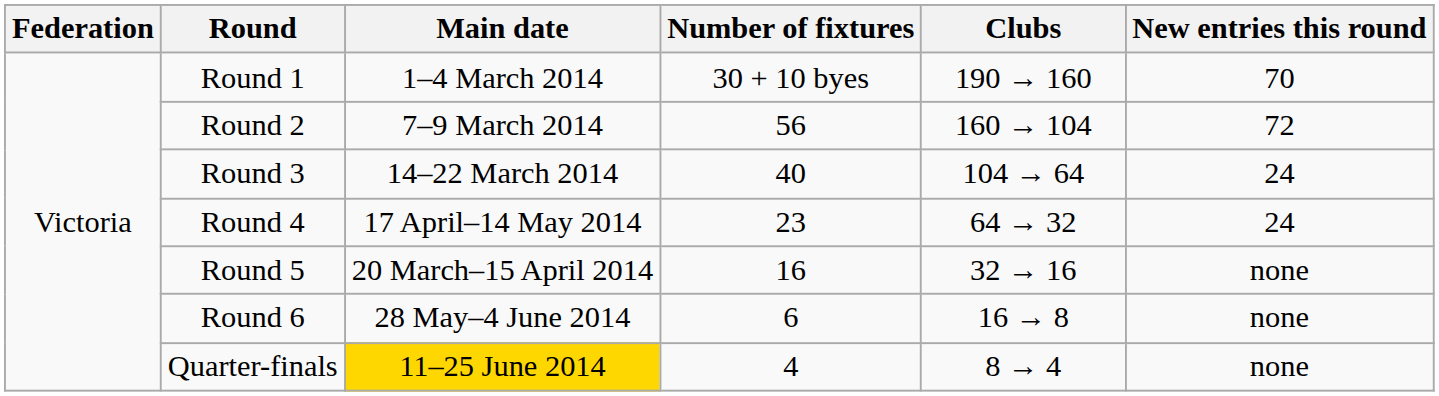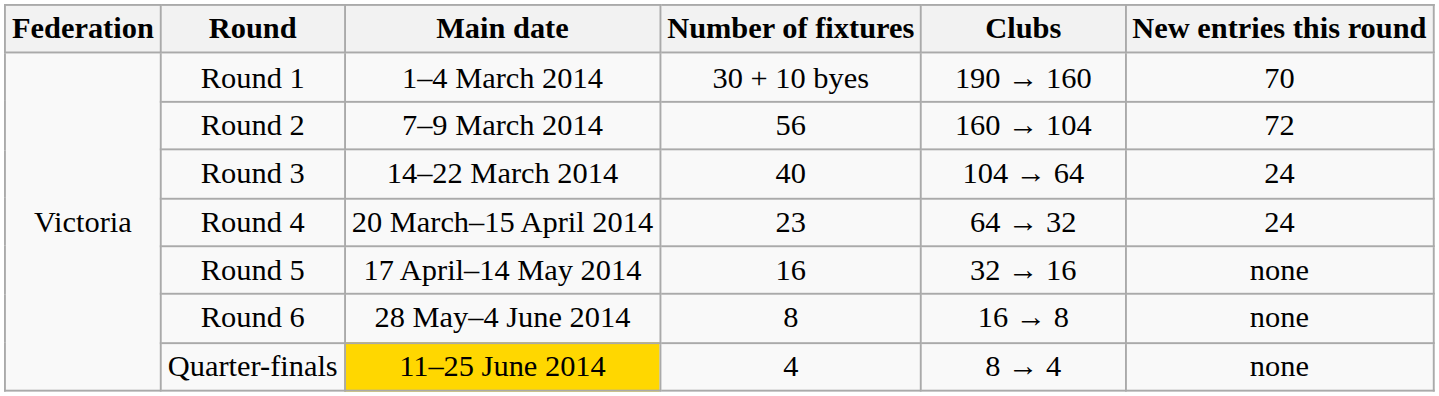Round 4 | Main date: 17 April–14 May 2014 -> 20 March–15 April 2014
Round 5 | Main date: 20 March–15 April 2014 -> 17 April–14 May 2014
Round 6 | Number of fixtures: 6 -> 8
